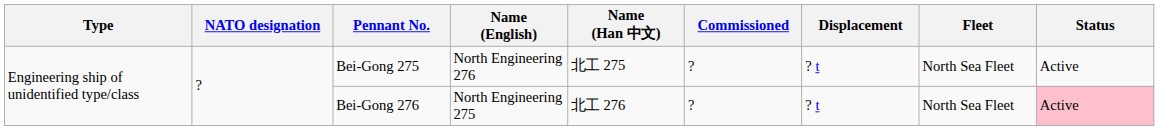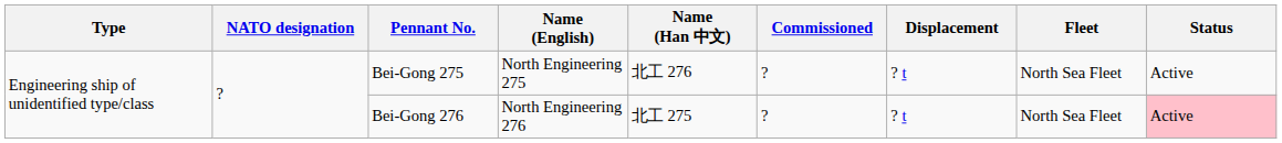Bei-Gong 275 | Name (English): North Engineering 276 -> North Engineering 275
Bei-Gong 275 | Name (Han 中文): 北工 275 -> 北工 276
Bei-Gong 276 | Name (English): North Engineering 275 -> North Engineering 276
Bei-Gong 276 | Name (Han 中文): 北工 276 -> 北工 275
